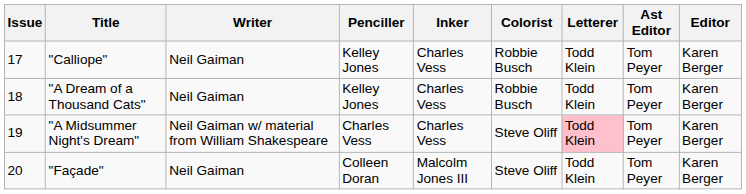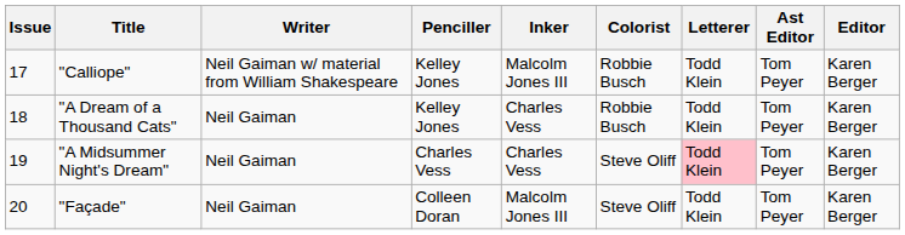"Calliope" | Writer: Neil Gaiman -> Neil Gaiman w/ material from William Shakespeare
"Calliope" | Inker: Charles Vess -> Malcolm Jones III
"A Midsummer Night's Dream" | Writer: Neil Gaiman w/ material from William Shakespeare -> Neil Gaiman
